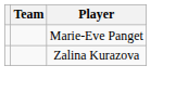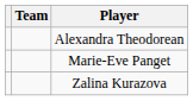+ row: Alexandra Theodorean
